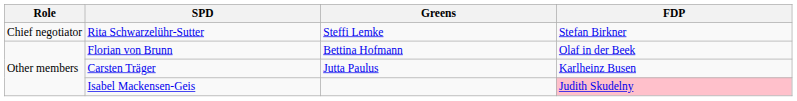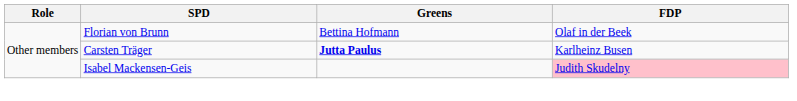- row: Chief negotiator | Rita Schwarzelühr-Sutter | Steffi Lemke | Stefan Birkner
Carsten Träger | Greens: normal -> bold
